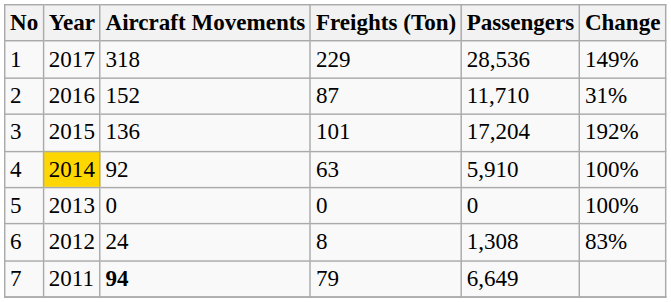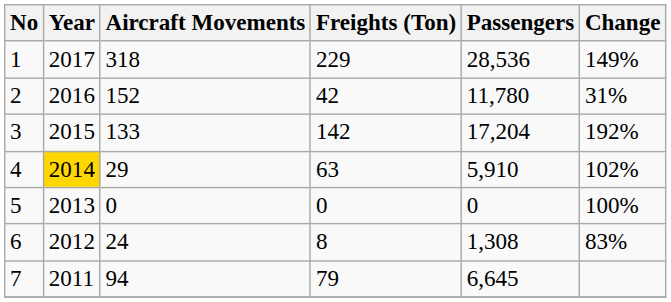2 | Freights (Ton): 87 -> 42
2 | Passengers: 11,710 -> 11,780
3 | Aircraft Movements: 136 -> 133
3 | Freights (Ton): 101 -> 142
4 | Aircraft Movements: 92 -> 29
4 | Change: 100% -> 102%
7 | Aircraft Movements: bold -> normal
7 | Passengers: 6,649 -> 6,645
